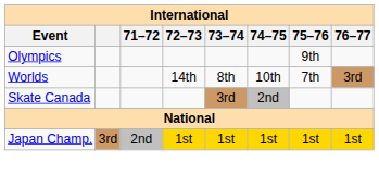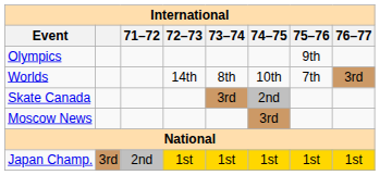+ row: Moscow News | 3rd
